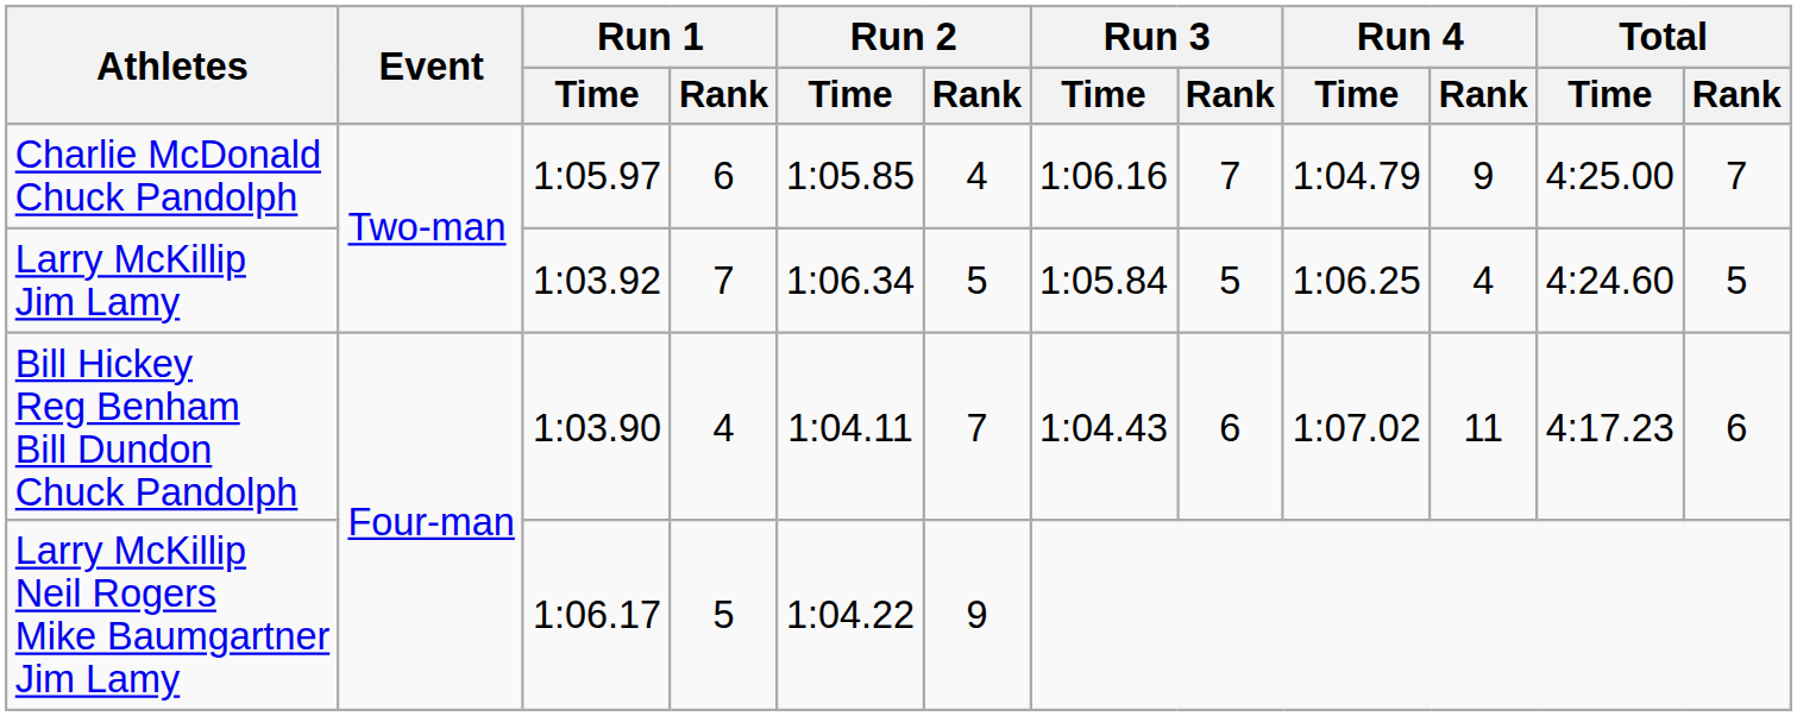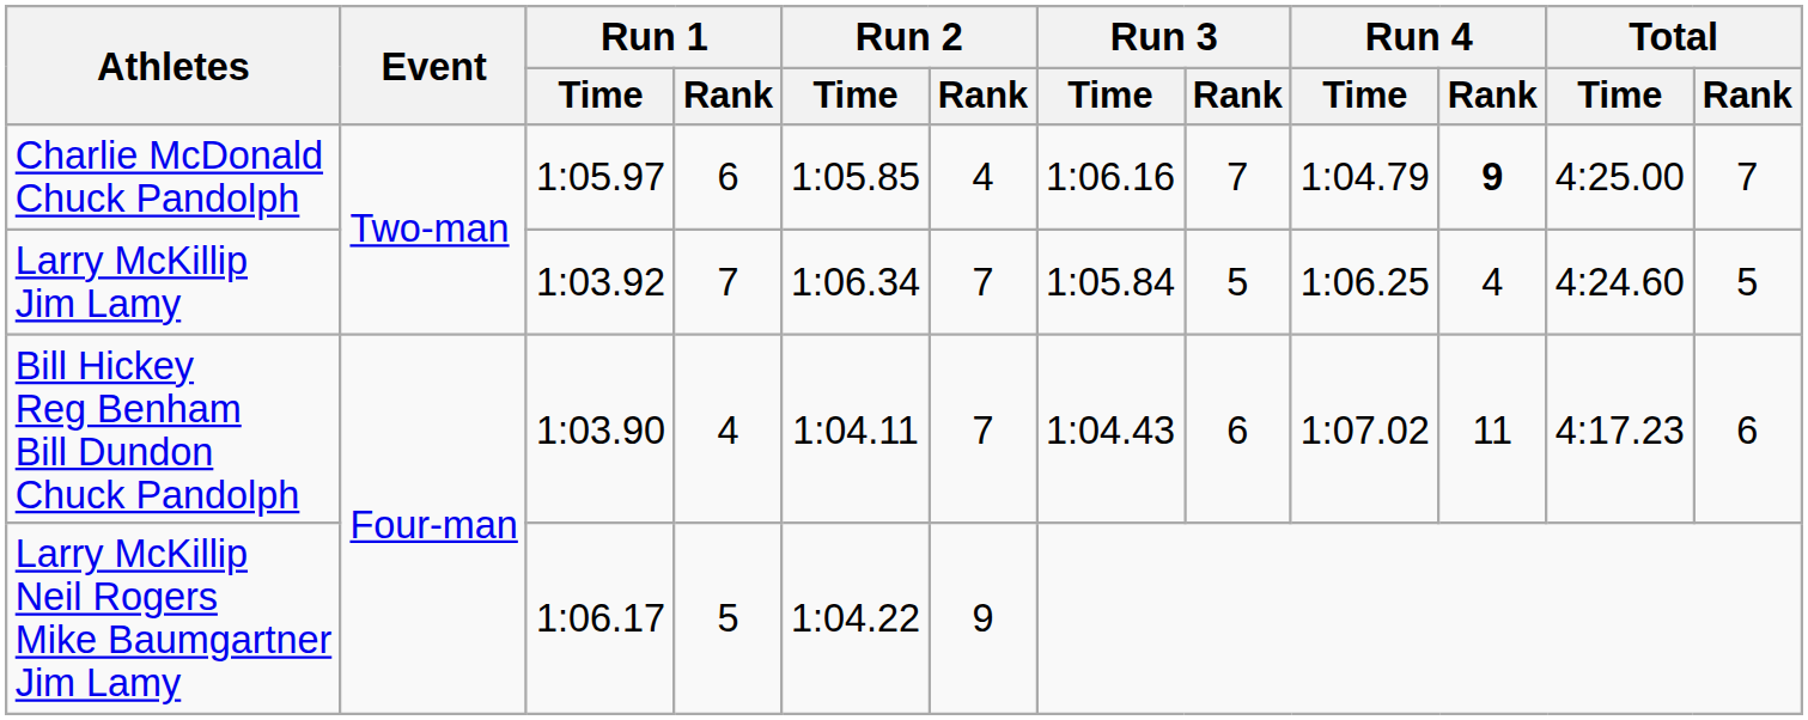Charlie McDonald Chuck Pandolph | Run 4 / Rank: normal -> bold
Larry McKillip Jim Lamy | Run 2 / Rank: 5 -> 7
